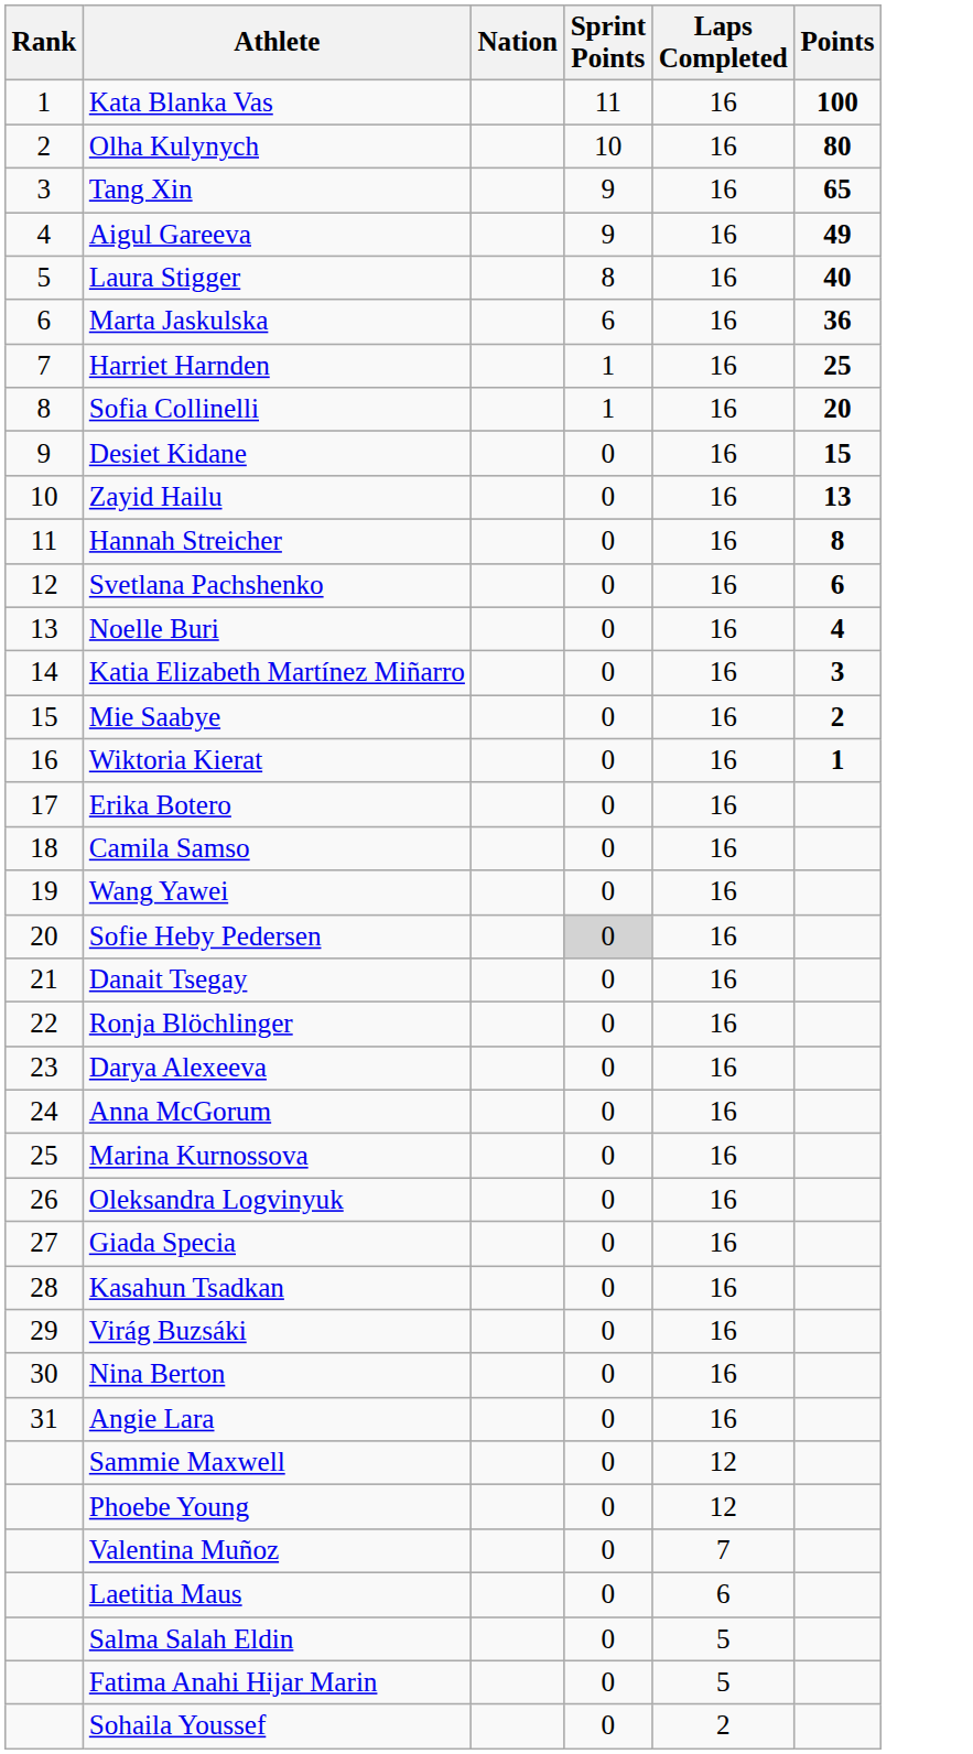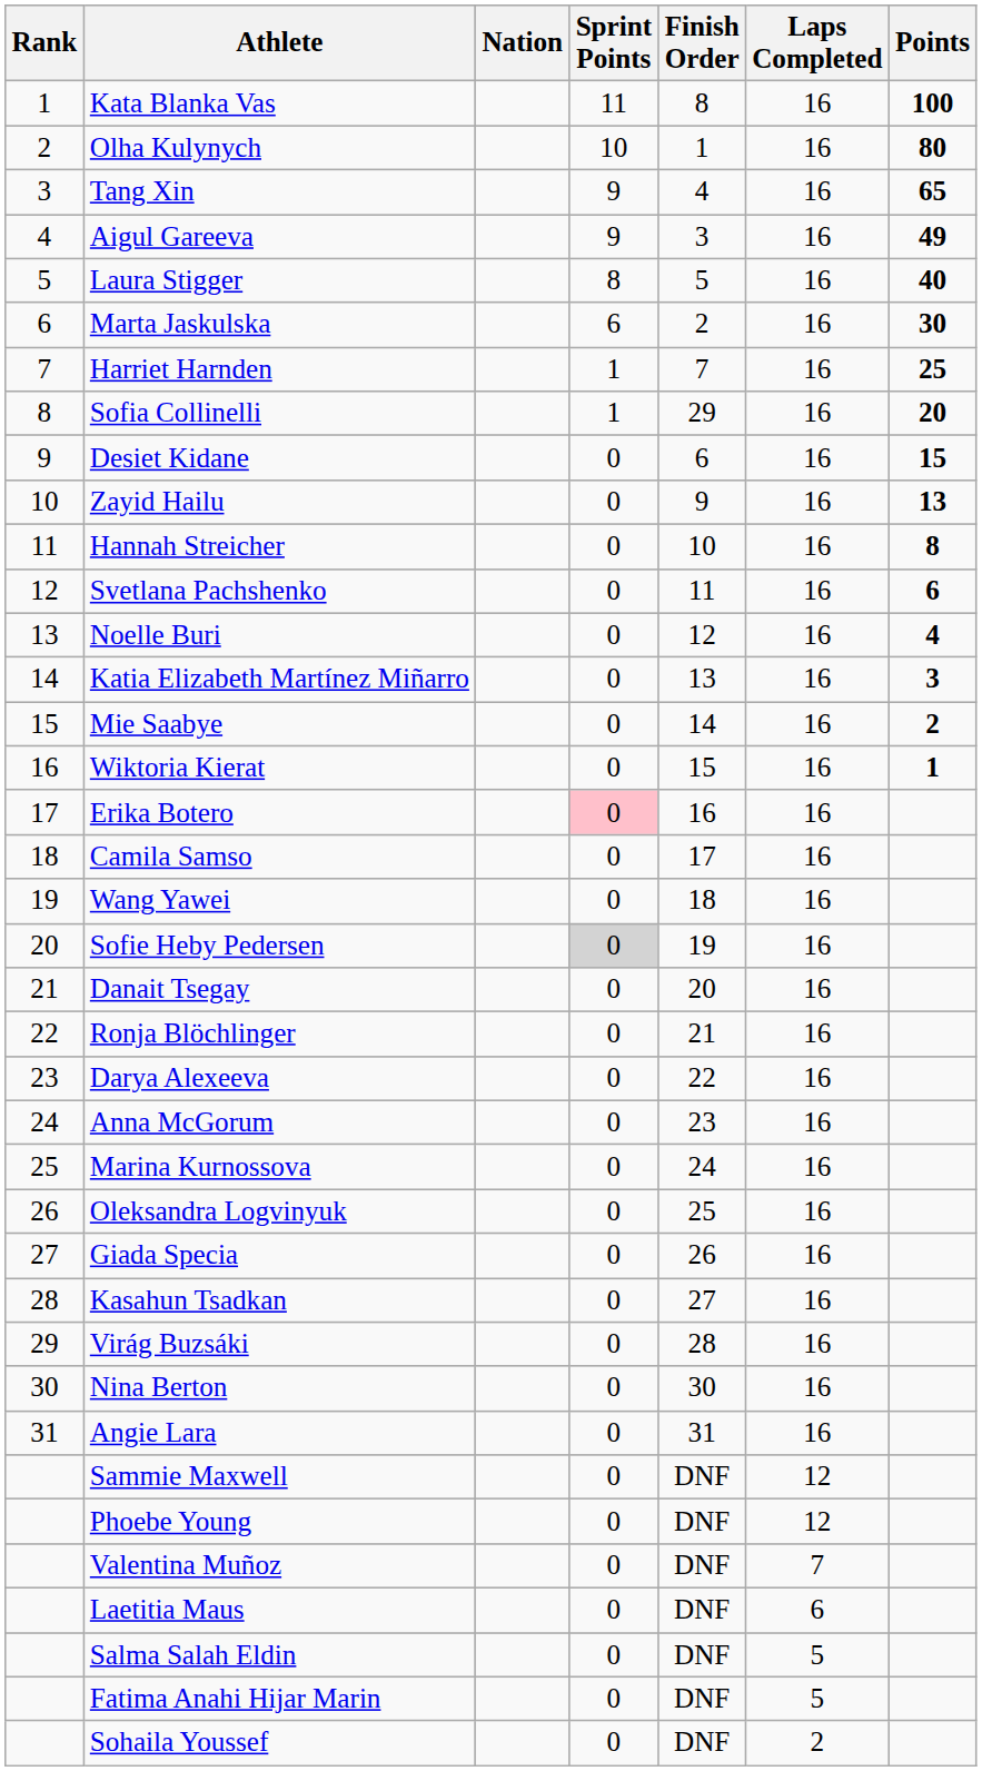+ column: Finish Order | 8 | 1 | 4 | 3 | 5 | 2 | 7 | 29 | 6 | 9 | 10 | 11 | 12 | 13 | 14 | 15 | 16 | 17 | 18 | 19 | 20 | 21 | 22 | 23 | 24 | 25 | 26 | 27 | 28 | 30 | 31 | DNF | DNF | DNF | DNF | DNF | DNF | DNF
Marta Jaskulska | Points: 36 -> 30
Erika Botero | Sprint Points: no background -> pink background
